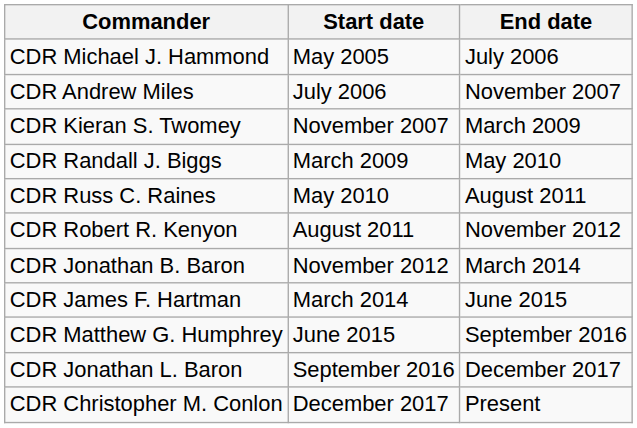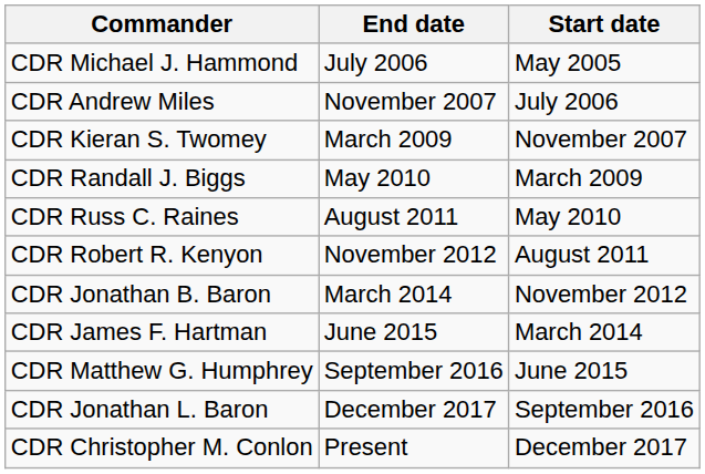columns swapped: Start date <-> End date
